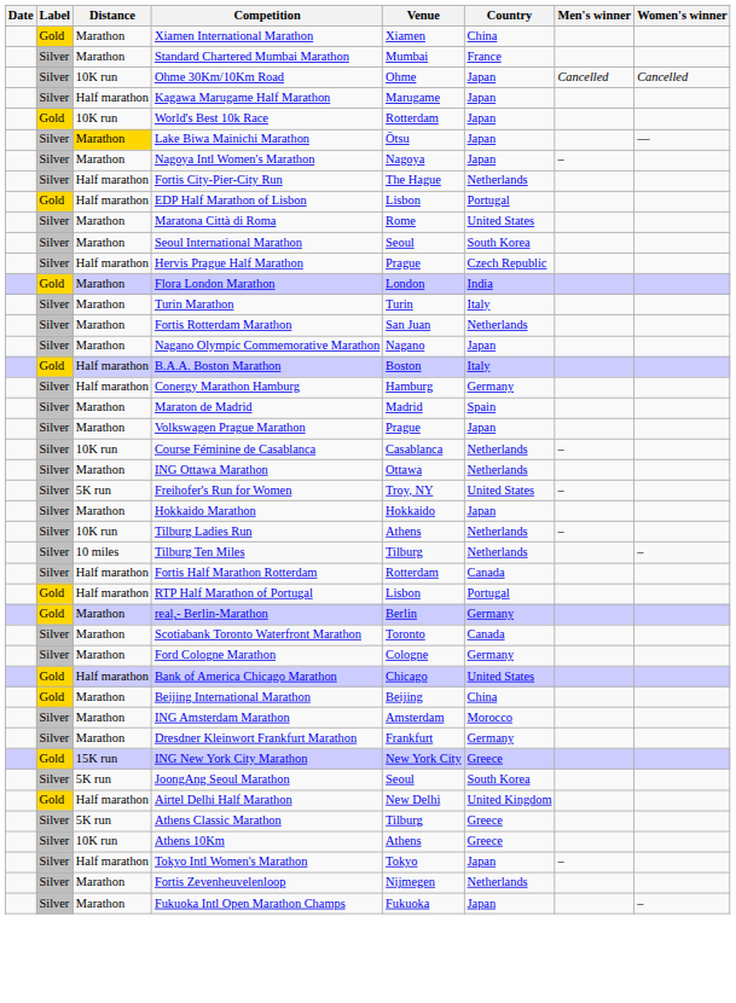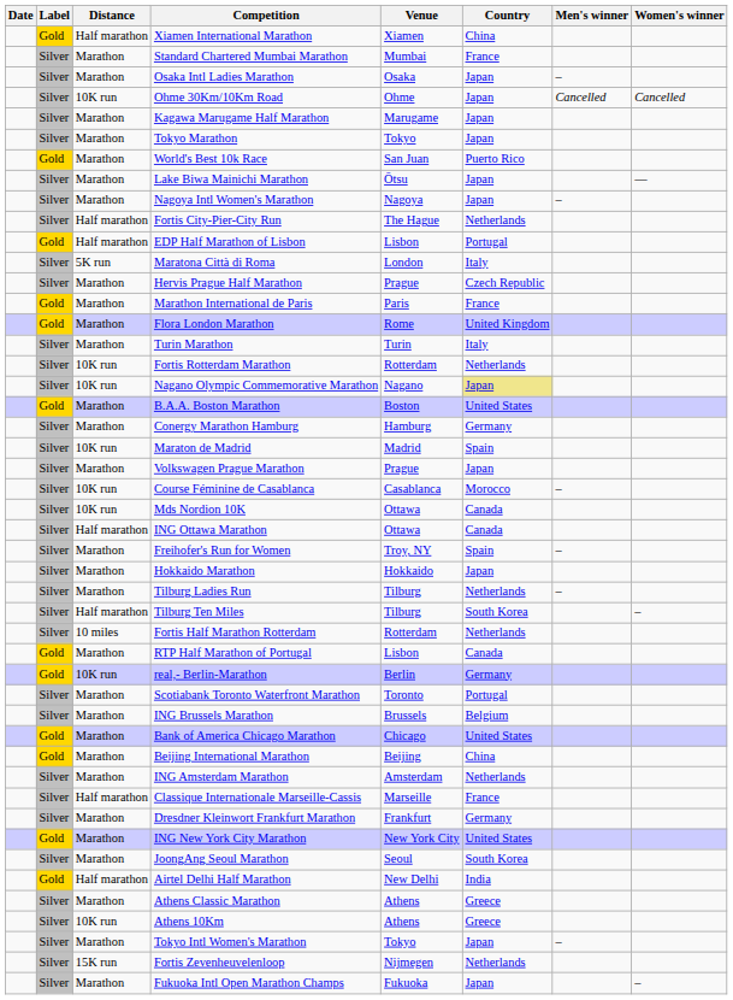Xiamen International Marathon | Distance: Marathon -> Half marathon
+ row: Silver | Marathon | Osaka Intl Ladies Marathon | Osaka | Japan | –
Kagawa Marugame Half Marathon | Distance: Half marathon -> Marathon
+ row: Silver | Marathon | Tokyo Marathon | Tokyo | Japan
World's Best 10k Race | Distance: 10K run -> Marathon
World's Best 10k Race | Venue: Rotterdam -> San Juan
World's Best 10k Race | Country: Japan -> Puerto Rico
Lake Biwa Mainichi Marathon | Distance: gold background -> no background
Maratona Città di Roma | Distance: Marathon -> 5K run
Maratona Città di Roma | Venue: Rome -> London
Maratona Città di Roma | Country: United States -> Italy
- row: Silver | Marathon | Seoul International Marathon | Seoul | South Korea
Hervis Prague Half Marathon | Distance: Half marathon -> Marathon
+ row: Gold | Marathon | Marathon International de Paris | Paris | France
Flora London Marathon | Venue: London -> Rome
Flora London Marathon | Country: India -> United Kingdom
Fortis Rotterdam Marathon | Distance: Marathon -> 10K run
Fortis Rotterdam Marathon | Venue: San Juan -> Rotterdam
Nagano Olympic Commemorative Marathon | Distance: Marathon -> 10K run
Nagano Olympic Commemorative Marathon | Country: no background -> khaki background
B.A.A. Boston Marathon | Distance: Half marathon -> Marathon
B.A.A. Boston Marathon | Country: Italy -> United States
Conergy Marathon Hamburg | Distance: Half marathon -> Marathon
Maraton de Madrid | Distance: Marathon -> 10K run
Course Féminine de Casablanca | Country: Netherlands -> Morocco
+ row: Silver | 10K run | Mds Nordion 10K | Ottawa | Canada
ING Ottawa Marathon | Distance: Marathon -> Half marathon
ING Ottawa Marathon | Country: Netherlands -> Canada
Freihofer's Run for Women | Distance: 5K run -> Marathon
Freihofer's Run for Women | Country: United States -> Spain
Tilburg Ladies Run | Distance: 10K run -> Marathon
Tilburg Ladies Run | Venue: Athens -> Tilburg
Tilburg Ten Miles | Distance: 10 miles -> Half marathon
Tilburg Ten Miles | Country: Netherlands -> South Korea
Fortis Half Marathon Rotterdam | Distance: Half marathon -> 10 miles
Fortis Half Marathon Rotterdam | Country: Canada -> Netherlands
RTP Half Marathon of Portugal | Distance: Half marathon -> Marathon
RTP Half Marathon of Portugal | Country: Portugal -> Canada
real,- Berlin-Marathon | Distance: Marathon -> 10K run
Scotiabank Toronto Waterfront Marathon | Country: Canada -> Portugal
- row: Silver | Marathon | Ford Cologne Marathon | Cologne | Germany
+ row: Silver | Marathon | ING Brussels Marathon | Brussels | Belgium
Bank of America Chicago Marathon | Distance: Half marathon -> Marathon
ING Amsterdam Marathon | Country: Morocco -> Netherlands
+ row: Silver | Half marathon | Classique Internationale Marseille-Cassis | Marseille | France
ING New York City Marathon | Distance: 15K run -> Marathon
ING New York City Marathon | Country: Greece -> United States
JoongAng Seoul Marathon | Distance: 5K run -> Marathon
Airtel Delhi Half Marathon | Country: United Kingdom -> India
Athens Classic Marathon | Distance: 5K run -> Marathon
Athens Classic Marathon | Venue: Tilburg -> Athens
Tokyo Intl Women's Marathon | Distance: Half marathon -> Marathon
Fortis Zevenheuvelenloop | Distance: Marathon -> 15K run
